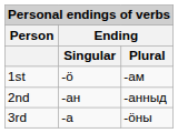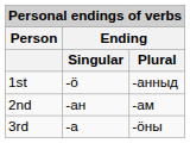1st | Ending / Plural: -ам -> -анныд
2nd | Ending / Plural: -анныд -> -ам
